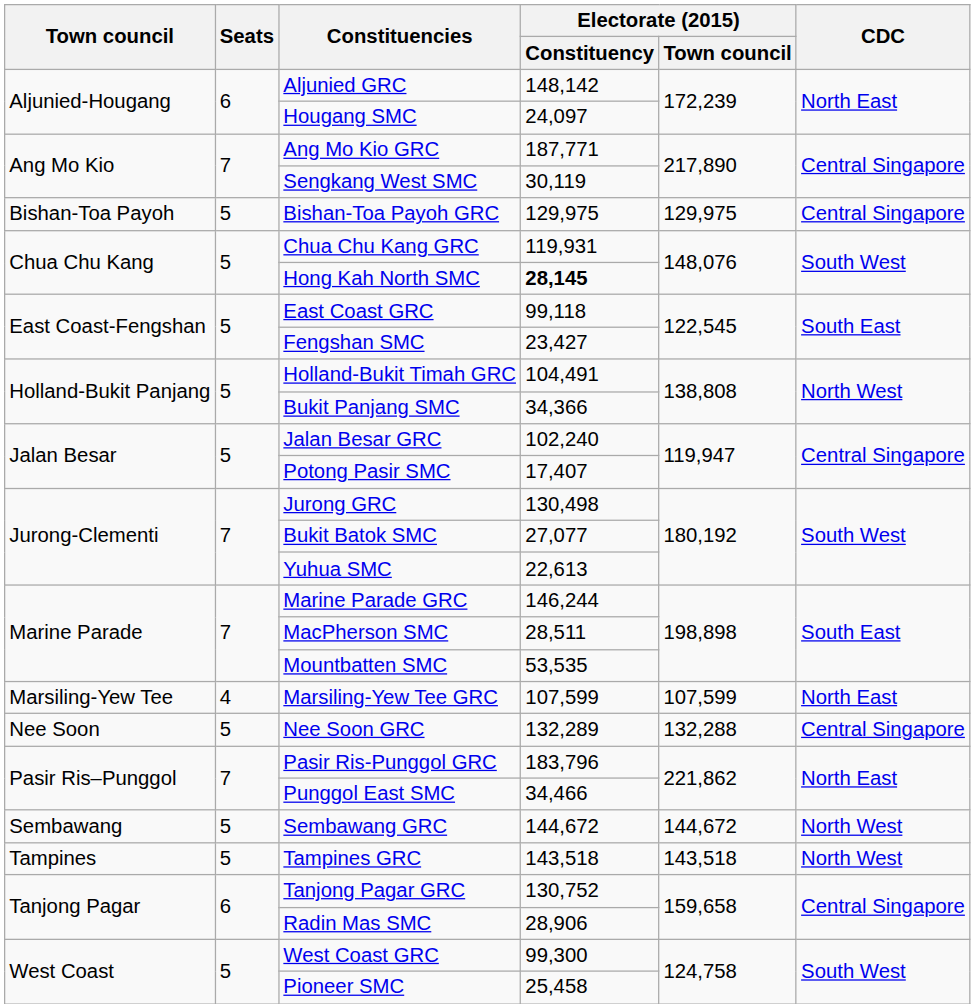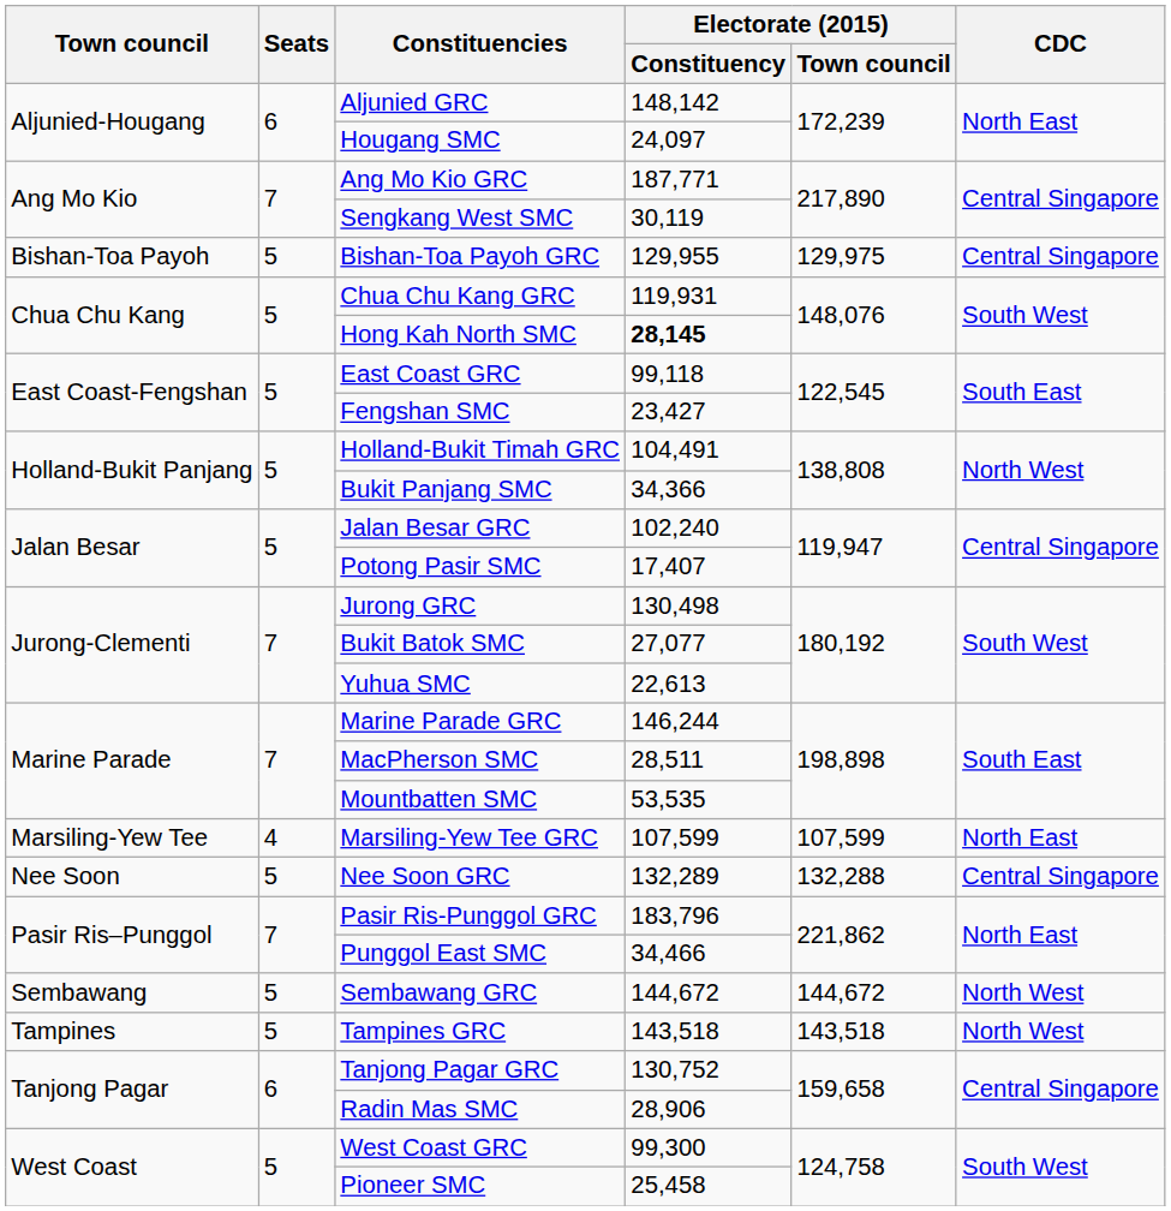Bishan-Toa Payoh GRC | Electorate (2015) / Constituency: 129,975 -> 129,955
